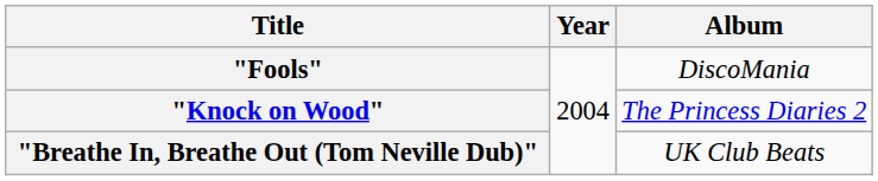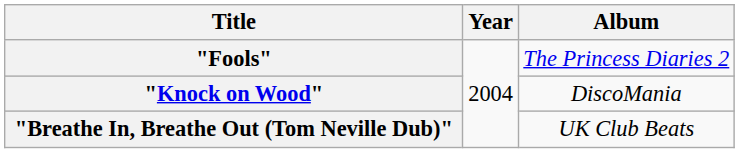"Fools" | Album: DiscoMania -> The Princess Diaries 2
"Knock on Wood" | Album: The Princess Diaries 2 -> DiscoMania
